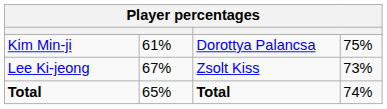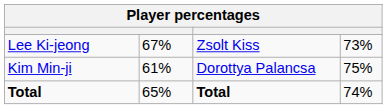rows swapped: Kim Min-ji <-> Lee Ki-jeong
